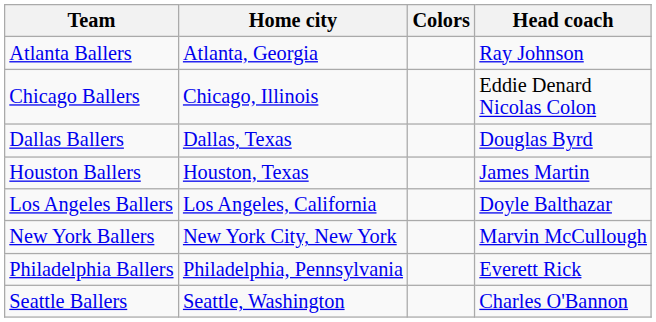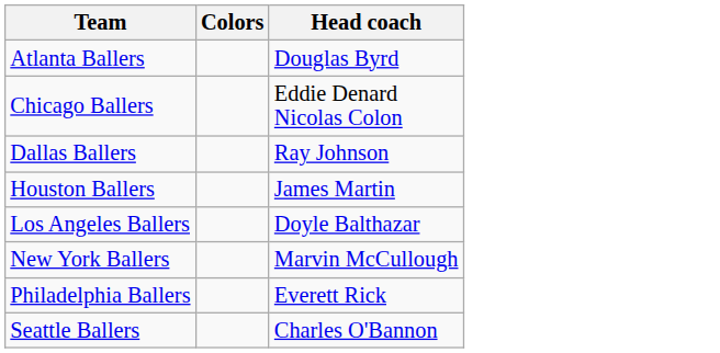- column: Home city | Atlanta, Georgia | Chicago, Illinois | Dallas, Texas | Houston, Texas | Los Angeles, California | New York City, New York | Philadelphia, Pennsylvania | Seattle, Washington
Atlanta Ballers | Head coach: Ray Johnson -> Douglas Byrd
Dallas Ballers | Head coach: Douglas Byrd -> Ray Johnson
